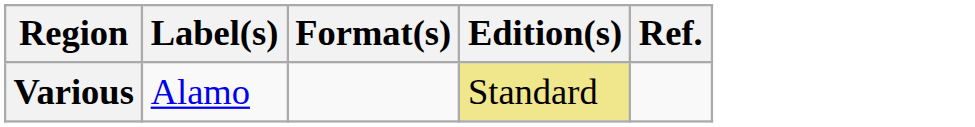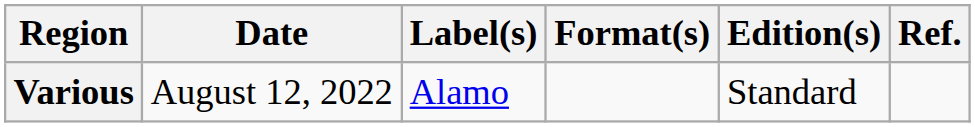+ column: Date | August 12, 2022
Various | Edition(s): khaki background -> no background
